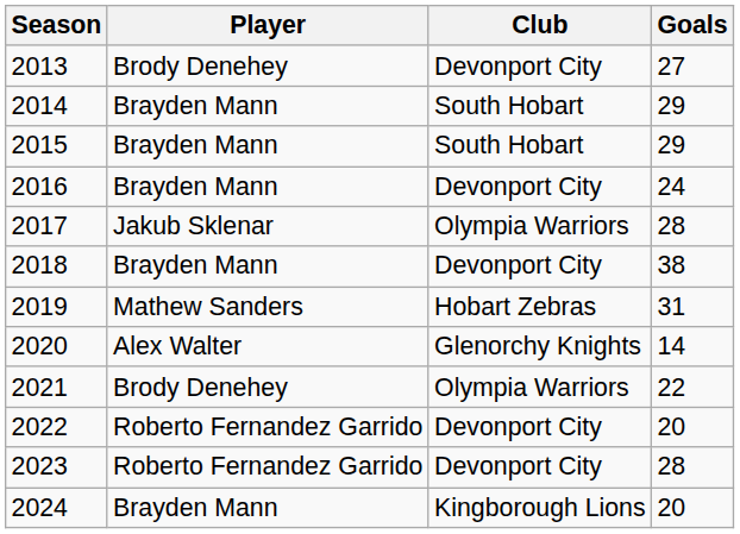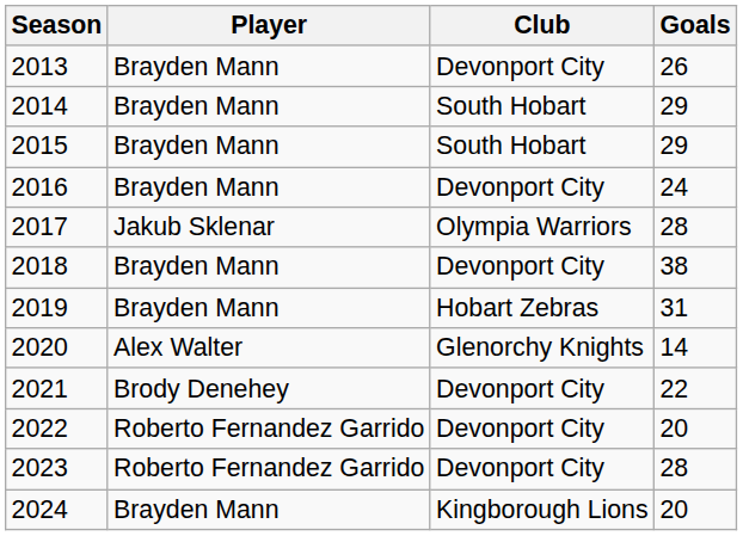2013 | Player: Brody Denehey -> Brayden Mann
2013 | Goals: 27 -> 26
2019 | Player: Mathew Sanders -> Brayden Mann
2021 | Club: Olympia Warriors -> Devonport City
